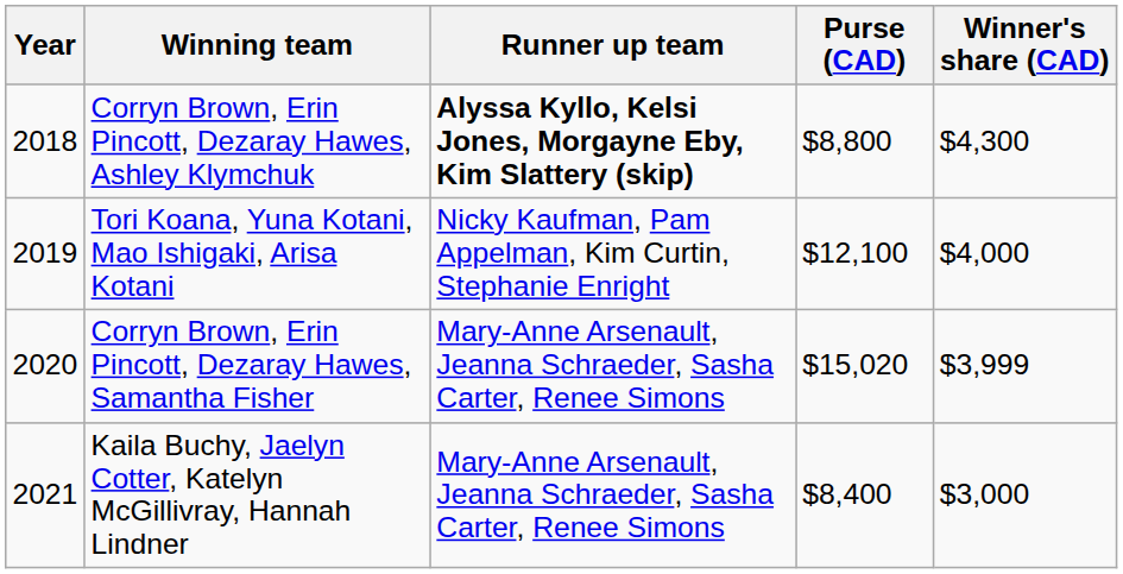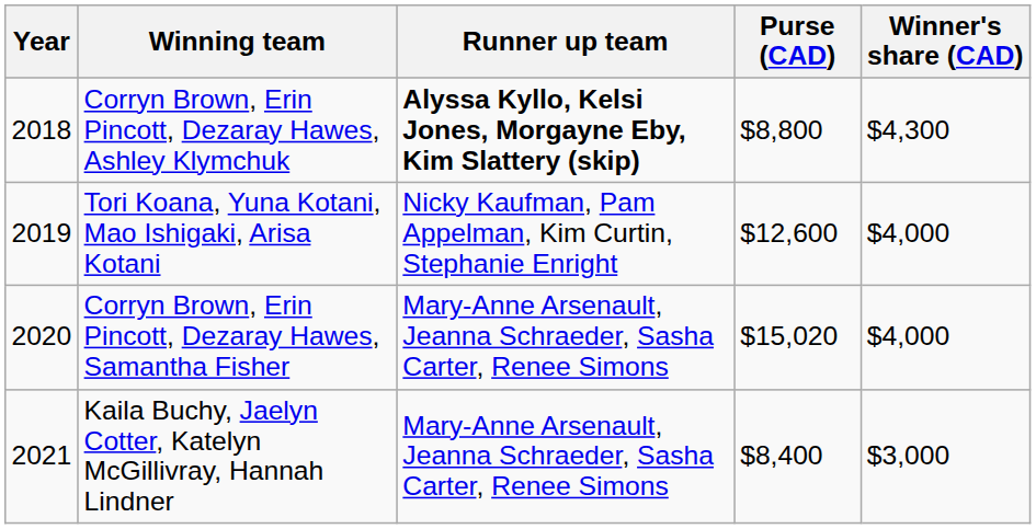Tori Koana, Yuna Kotani, Mao Ishigaki, Arisa Kotani | Purse (CAD): $12,100 -> $12,600
Corryn Brown, Erin Pincott, Dezaray Hawes, Samantha Fisher | Winner's share (CAD): $3,999 -> $4,000
